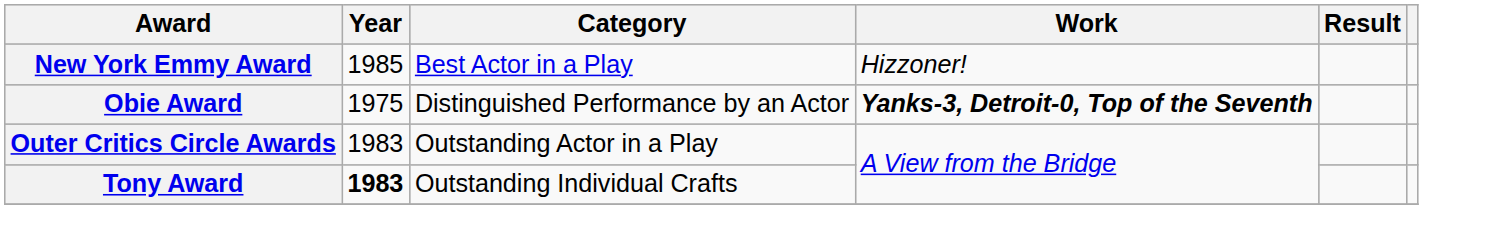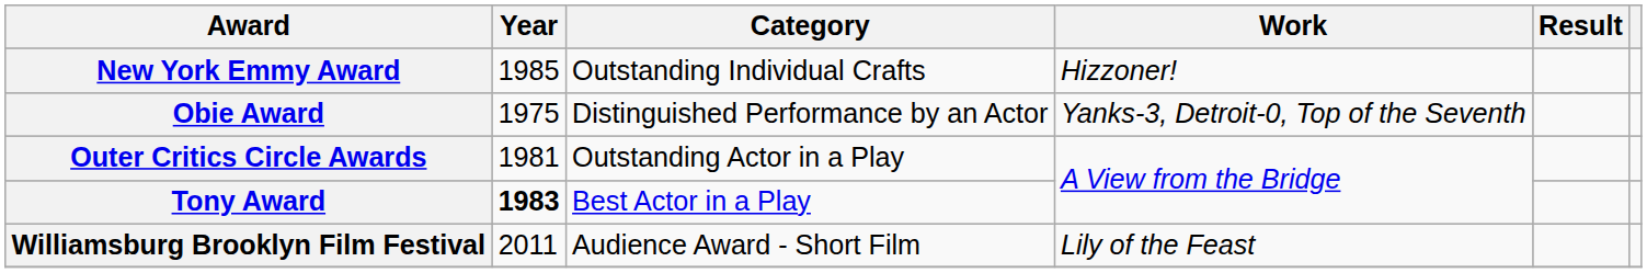New York Emmy Award | Category: Best Actor in a Play -> Outstanding Individual Crafts
Obie Award | Work: bold -> normal
Outer Critics Circle Awards | Year: 1983 -> 1981
Tony Award | Category: Outstanding Individual Crafts -> Best Actor in a Play
+ row: Williamsburg Brooklyn Film Festival | 2011 | Audience Award - Short Film | Lily of the Feast
